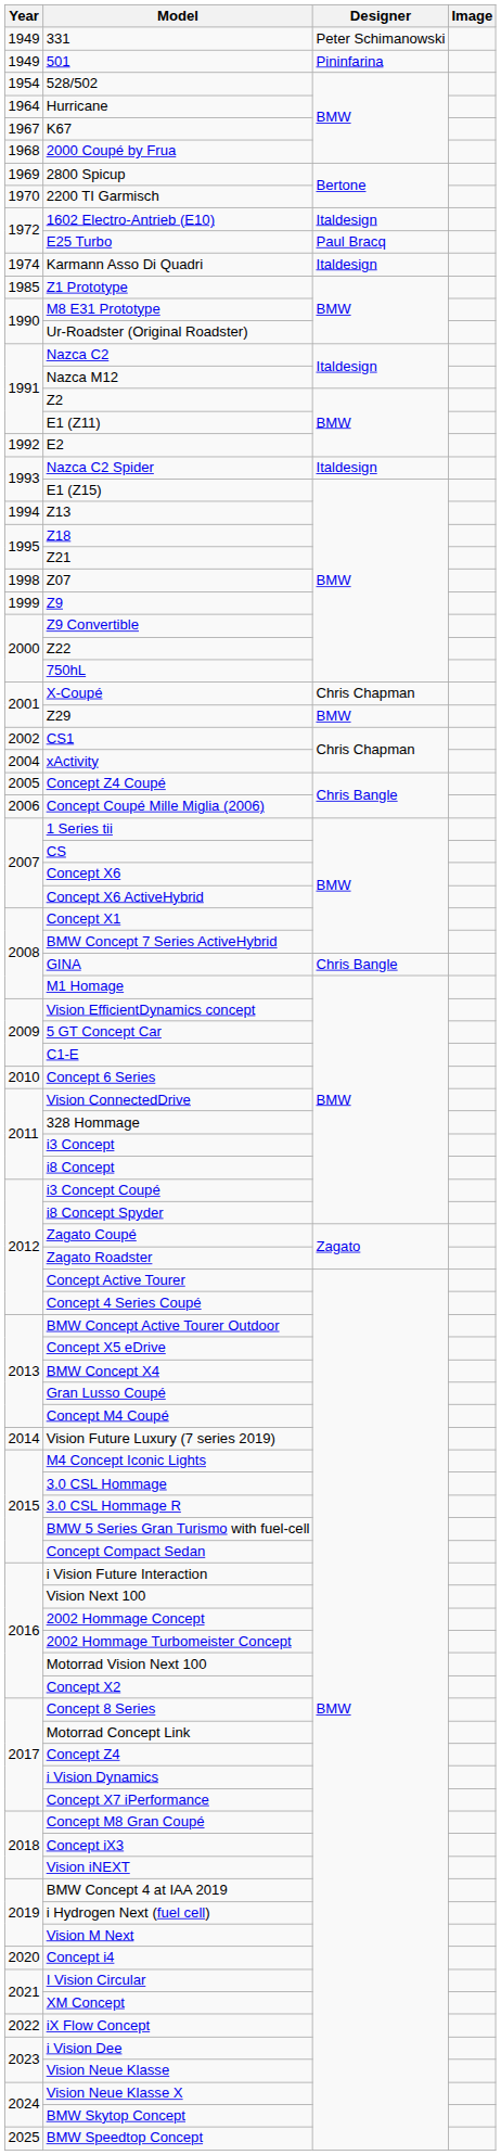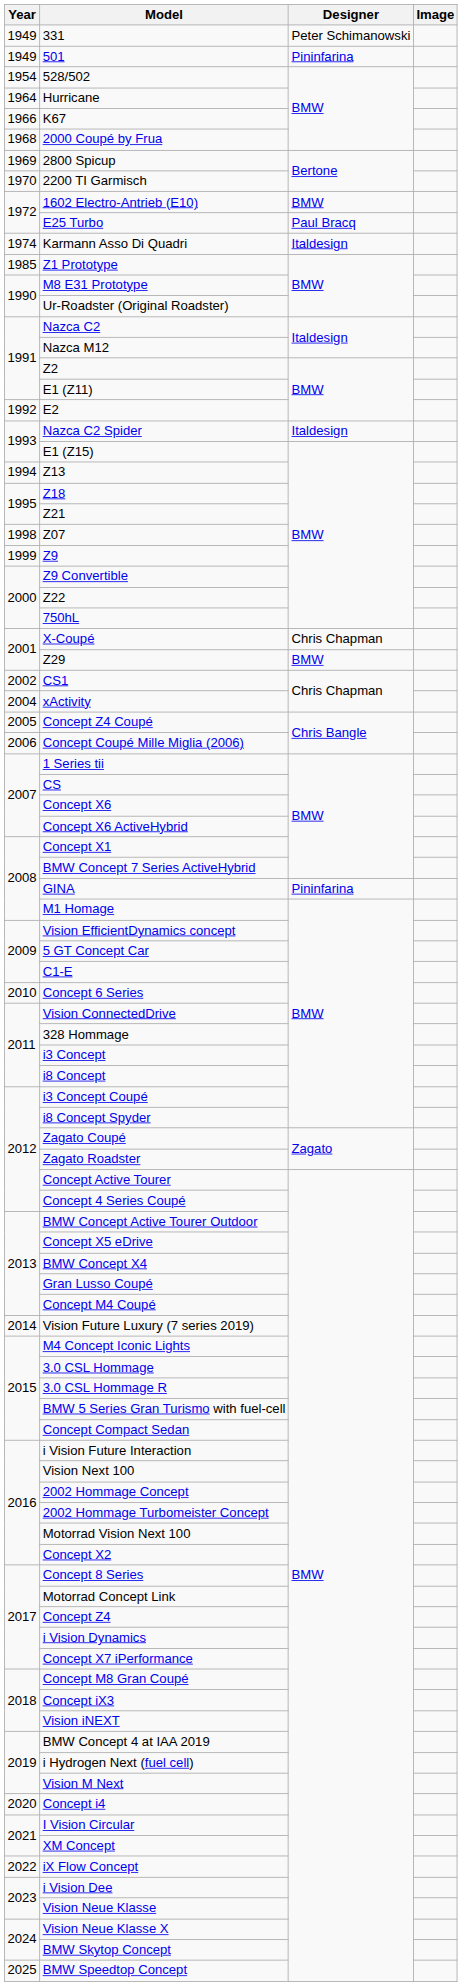K67 | Year: 1967 -> 1966
1602 Electro-Antrieb (E10) | Designer: Italdesign -> BMW
GINA | Designer: Chris Bangle -> Pininfarina
